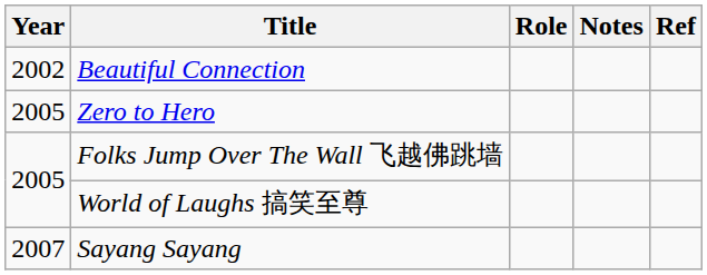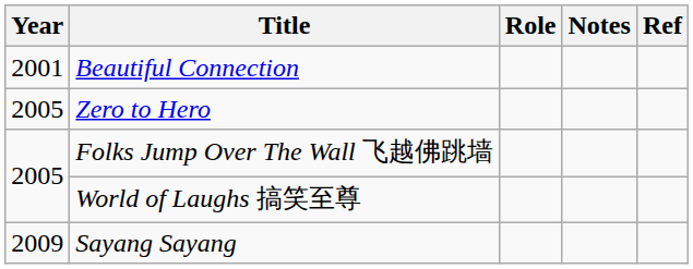Beautiful Connection | Year: 2002 -> 2001
Sayang Sayang | Year: 2007 -> 2009
